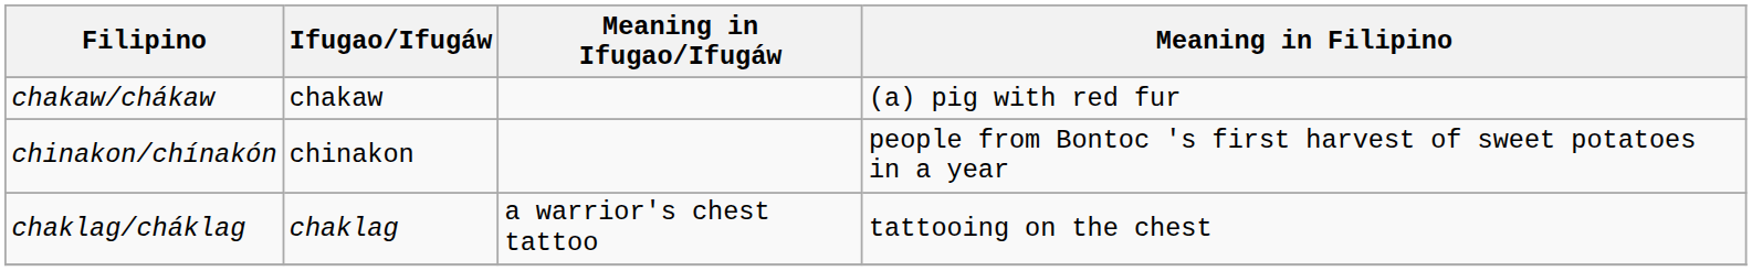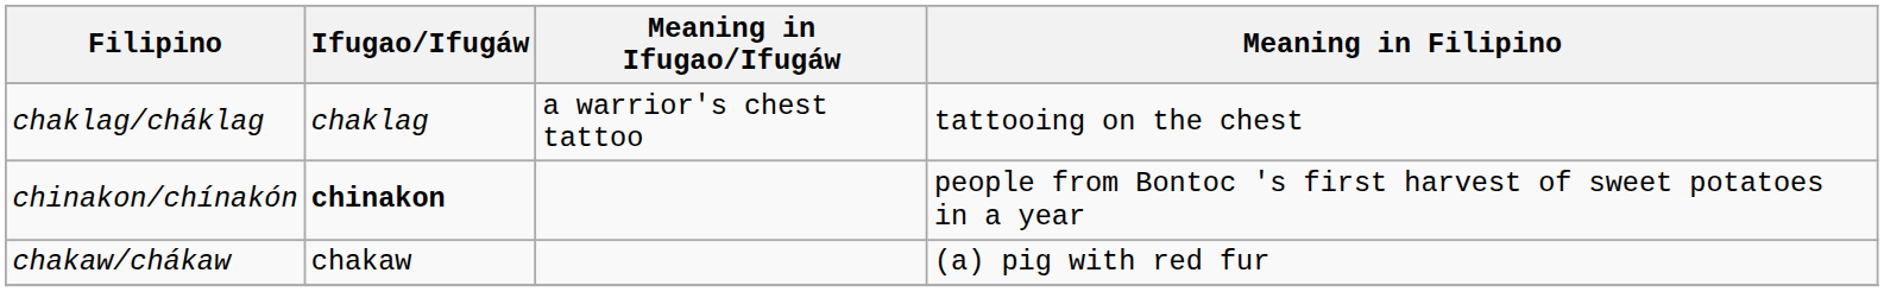rows swapped: chaklag/cháklag <-> chakaw/chákaw
chinakon/chínakón | Ifugao/Ifugáw: normal -> bold
